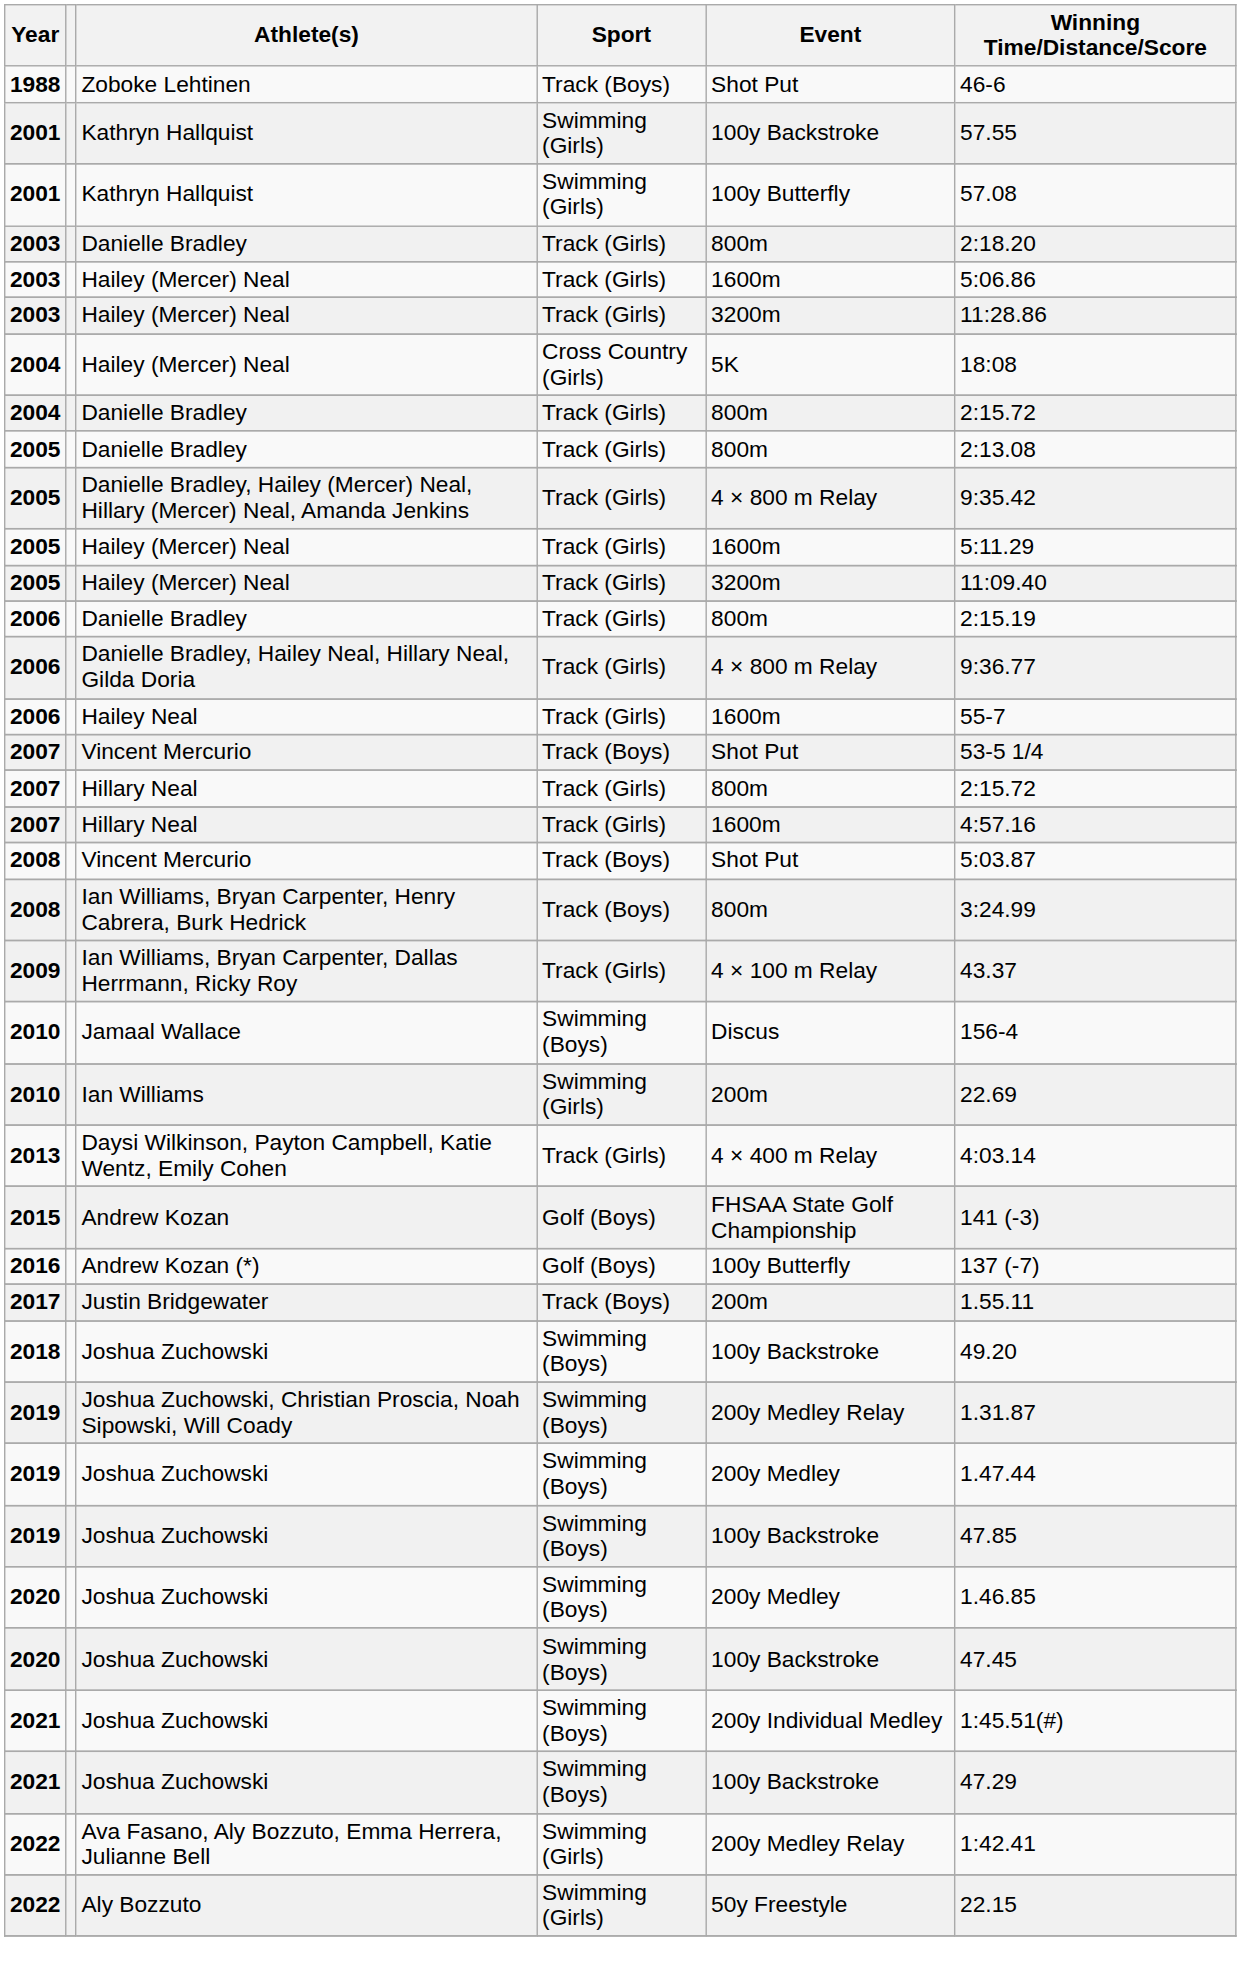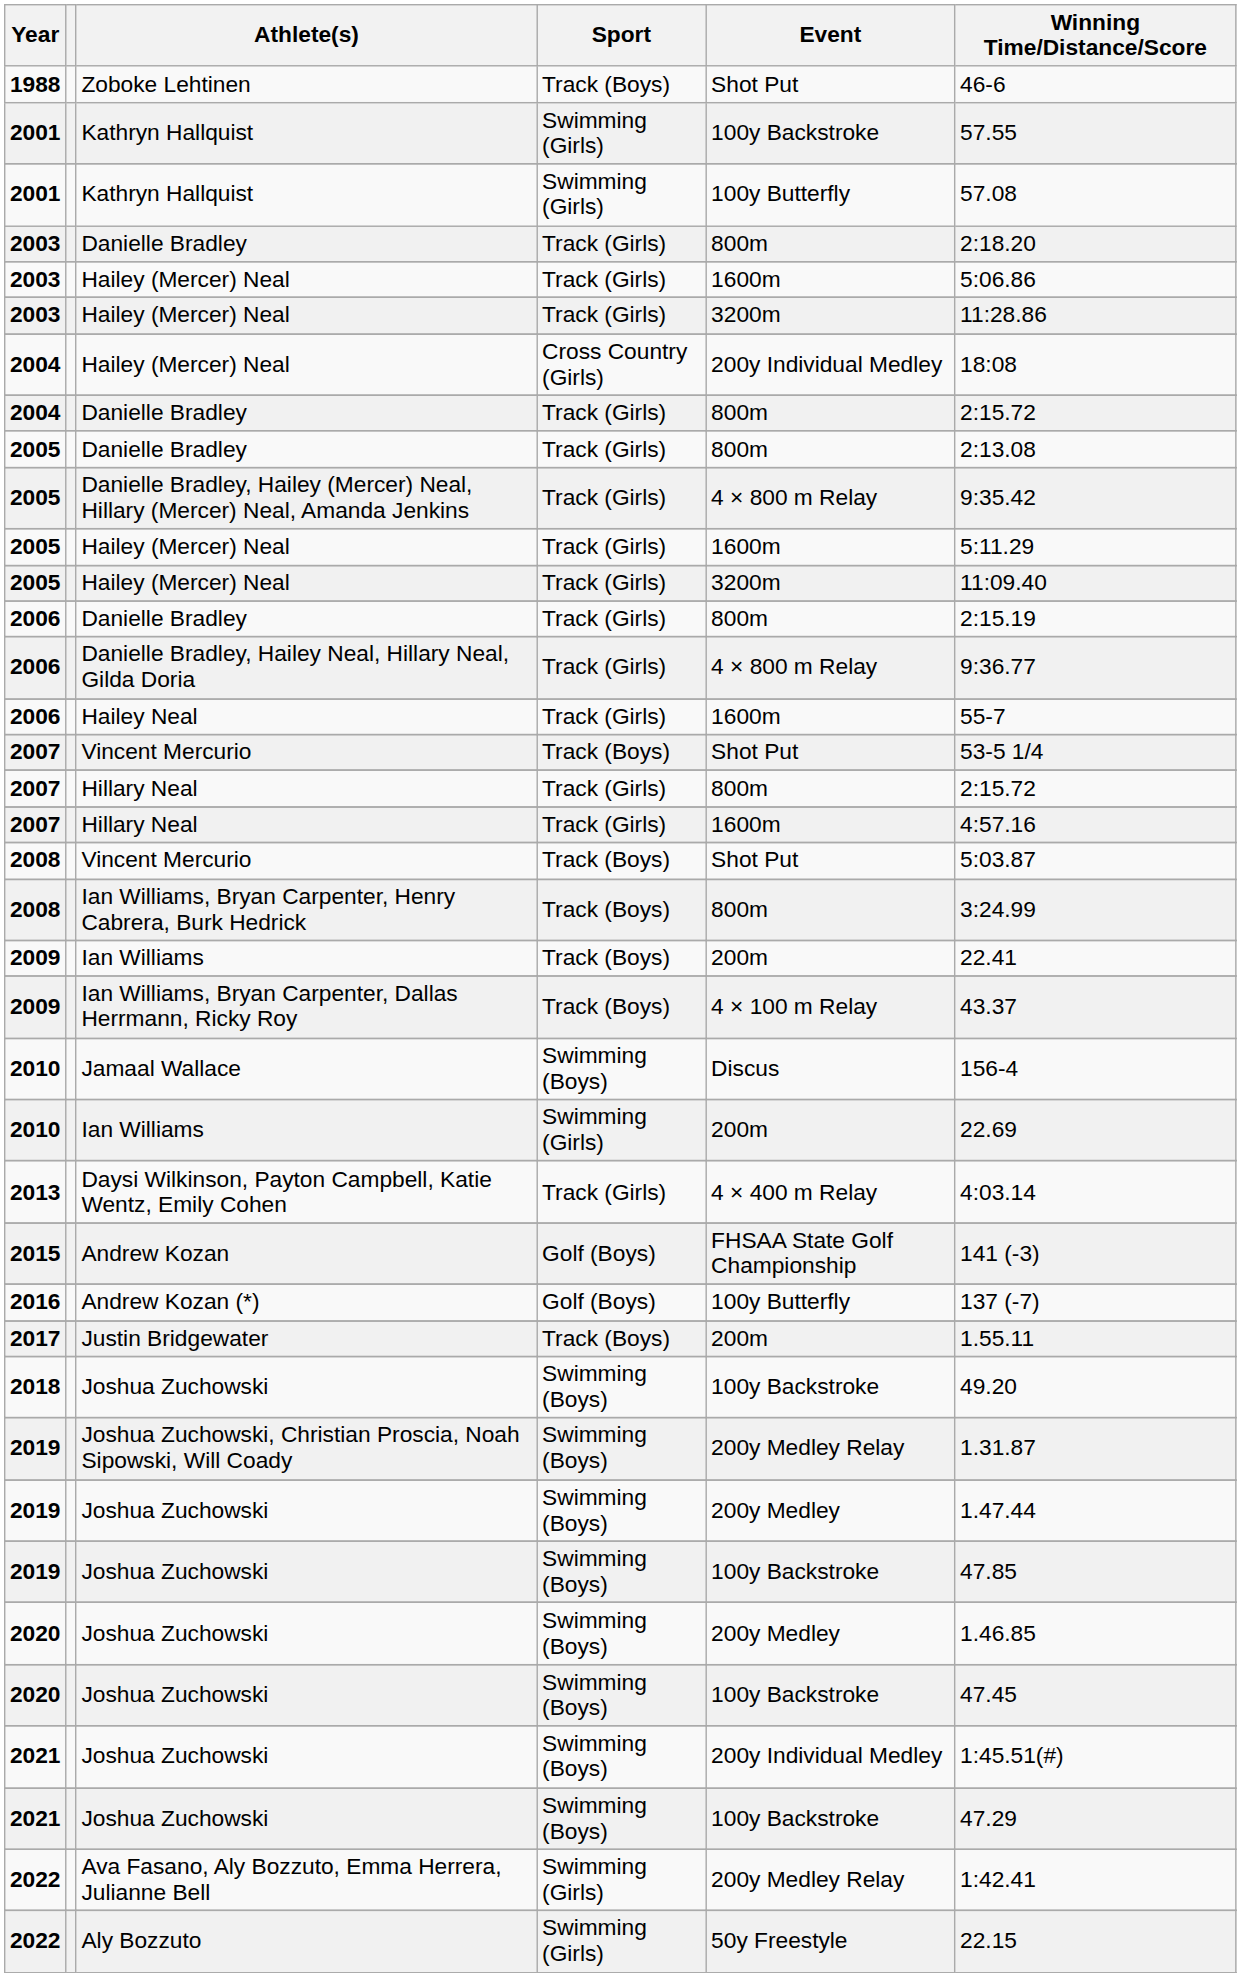2004 / Hailey (Mercer) Neal | Event: 5K -> 200y Individual Medley
+ row: 2009 | Ian Williams | Track (Boys) | 200m | 22.41
Ian Williams, Bryan Carpenter, Dallas Herrmann, Ricky Roy | Sport: Track (Girls) -> Track (Boys)
